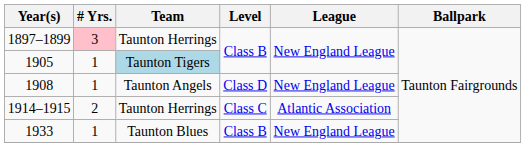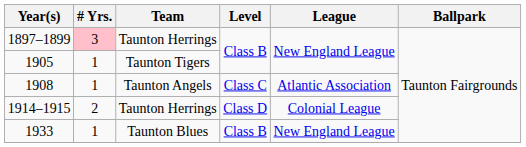1905 | Team: lightblue background -> no background
1908 | Level: Class D -> Class C
1908 | League: New England League -> Atlantic Association
1914–1915 | Level: Class C -> Class D
1914–1915 | League: Atlantic Association -> Colonial League
